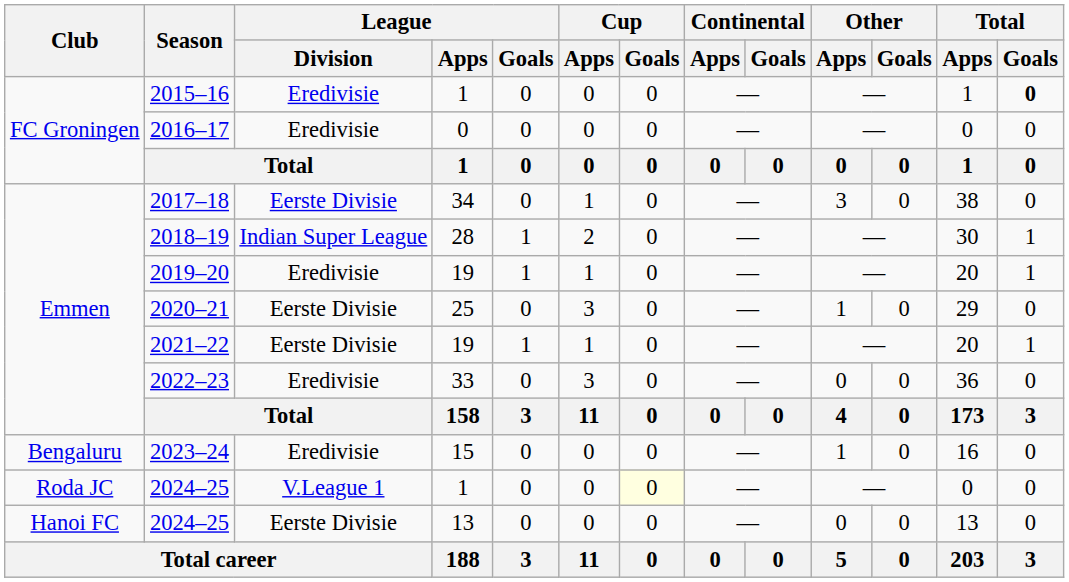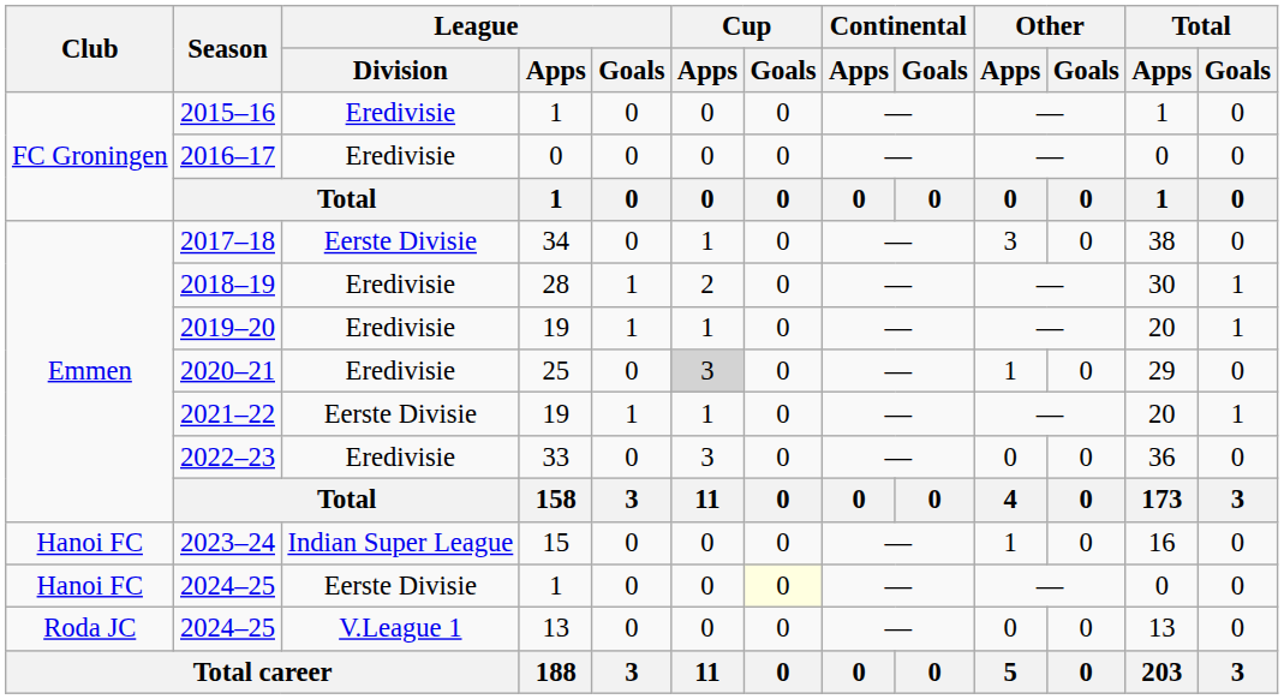2015–16 | Total / Goals: bold -> normal
2018–19 | League / Division: Indian Super League -> Eredivisie
2020–21 | League / Division: Eerste Divisie -> Eredivisie
2020–21 | Cup / Apps: no background -> lightgrey background
2023–24 | Club: Bengaluru -> Hanoi FC
2023–24 | League / Division: Eredivisie -> Indian Super League
2024–25 / 1 | Club: Roda JC -> Hanoi FC
2024–25 / 1 | League / Division: V.League 1 -> Eerste Divisie
2024–25 / 13 | Club: Hanoi FC -> Roda JC
2024–25 / 13 | League / Division: Eerste Divisie -> V.League 1
